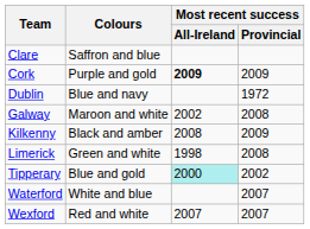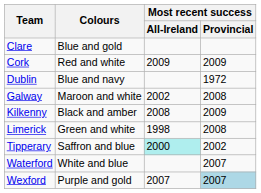Clare | Colours: Saffron and blue -> Blue and gold
Cork | Colours: Purple and gold -> Red and white
Cork | Most recent success / All-Ireland: bold -> normal
Tipperary | Colours: Blue and gold -> Saffron and blue
Wexford | Colours: Red and white -> Purple and gold
Wexford | Most recent success / Provincial: no background -> lightblue background
